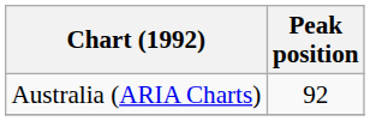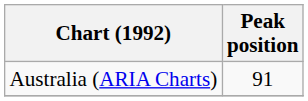Australia (ARIA Charts) | Peak position: 92 -> 91
